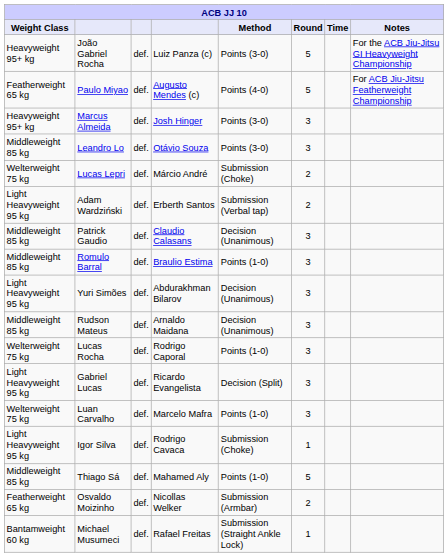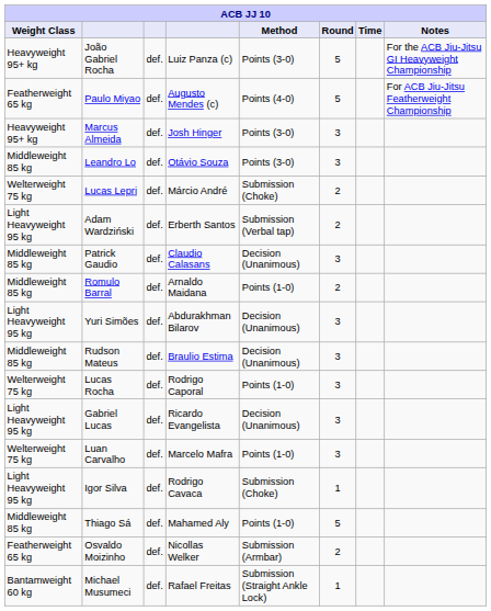Romulo Barral | column 4: Braulio Estima -> Arnaldo Maidana
Romulo Barral | Round: 3 -> 2
Rudson Mateus | column 4: Arnaldo Maidana -> Braulio Estima
Gabriel Lucas | Method: Decision (Split) -> Decision (Unanimous)
